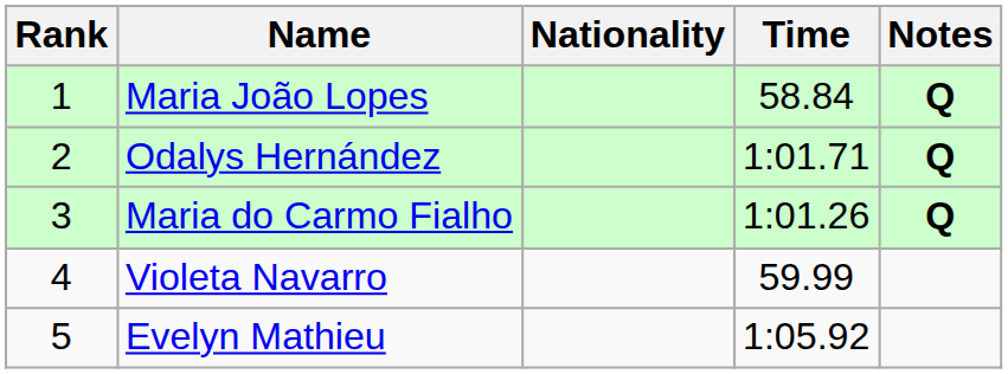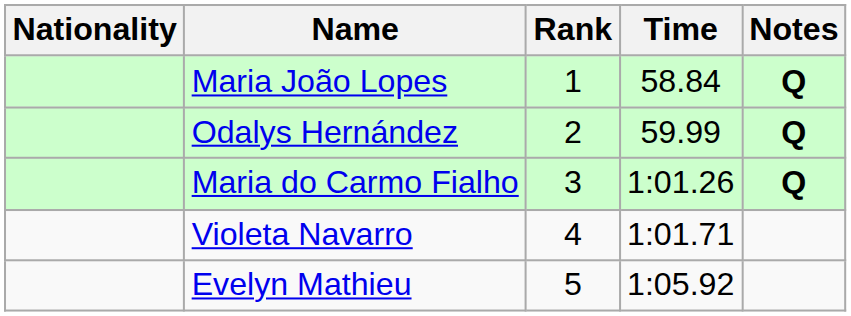columns swapped: Rank <-> Nationality
Odalys Hernández | Time: 1:01.71 -> 59.99
Violeta Navarro | Time: 59.99 -> 1:01.71
